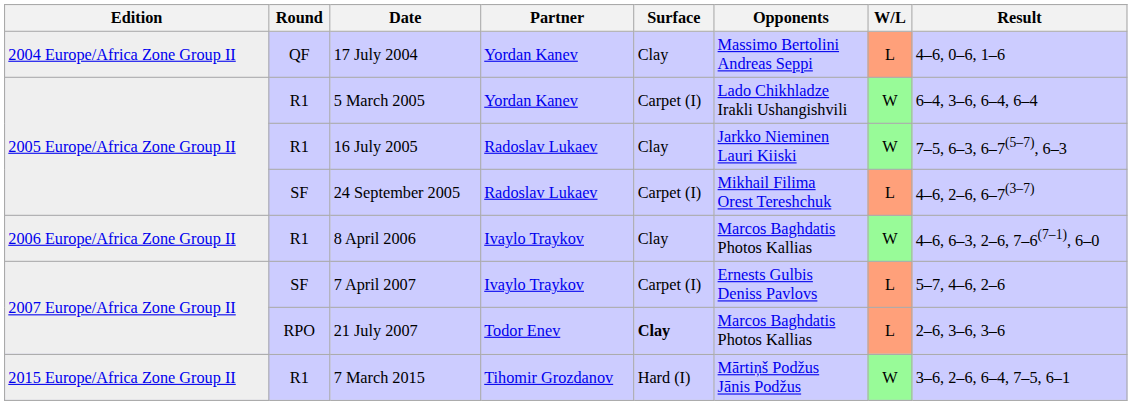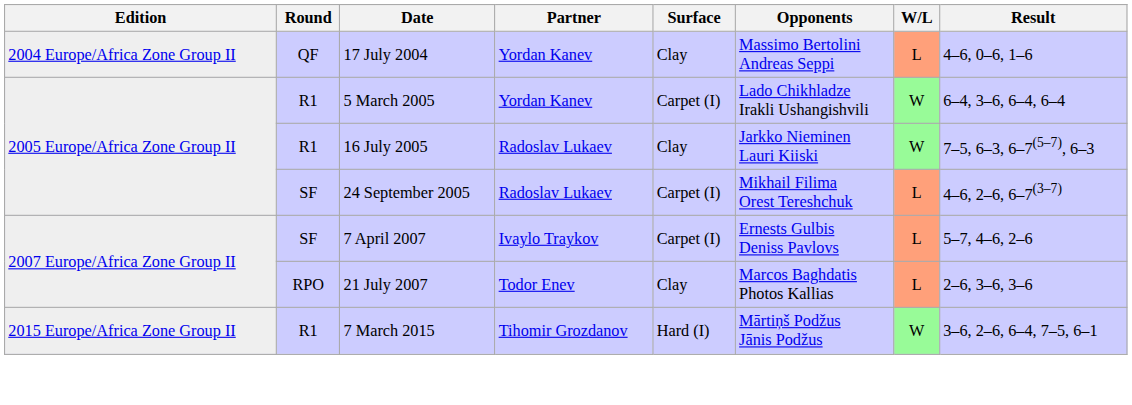- row: 2006 Europe/Africa Zone Group II | R1 | 8 April 2006 | Ivaylo Traykov | Clay | Marcos Baghdatis Photos Kallias | W | 4–6, 6–3, 2–6, 7–6(7–1), 6–0
21 July 2007 | Surface: bold -> normal
